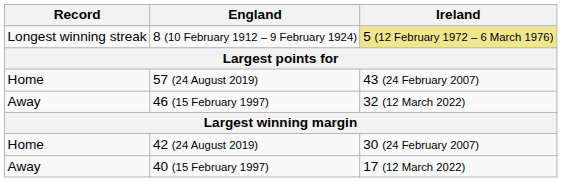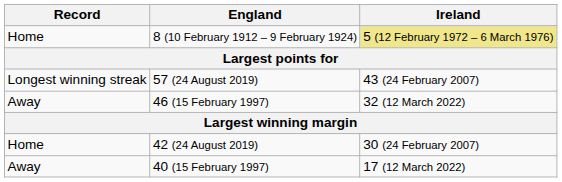8 (10 February 1912 – 9 February 1924) | Record: Longest winning streak -> Home
57 (24 August 2019) | Record: Home -> Longest winning streak
